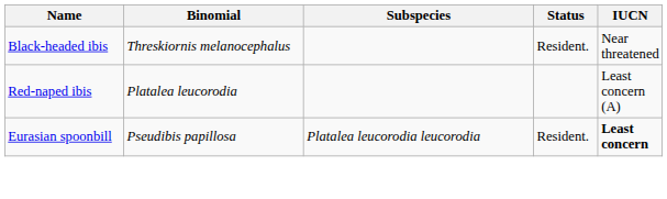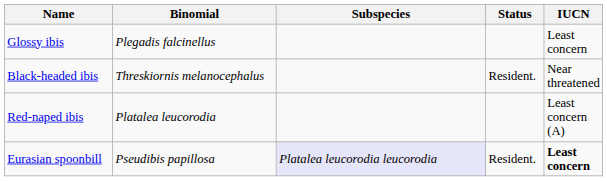+ row: Glossy ibis | Plegadis falcinellus | Least concern
Eurasian spoonbill | Subspecies: no background -> lavender background
